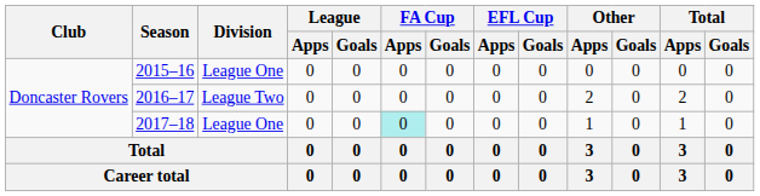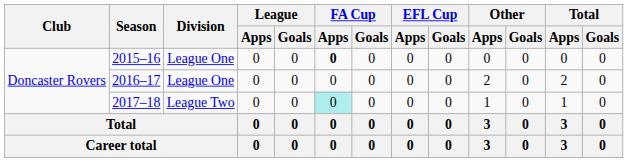2015–16 | FA Cup / Apps: normal -> bold
2016–17 | Division: League Two -> League One
2017–18 | Division: League One -> League Two
